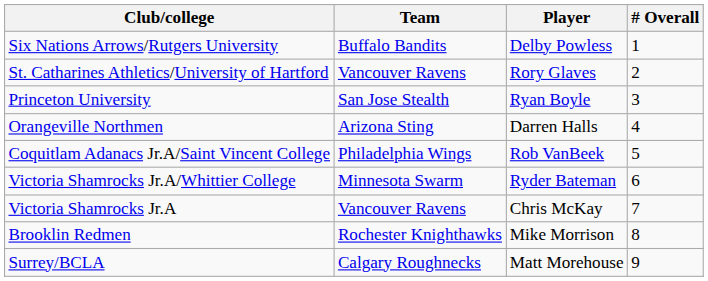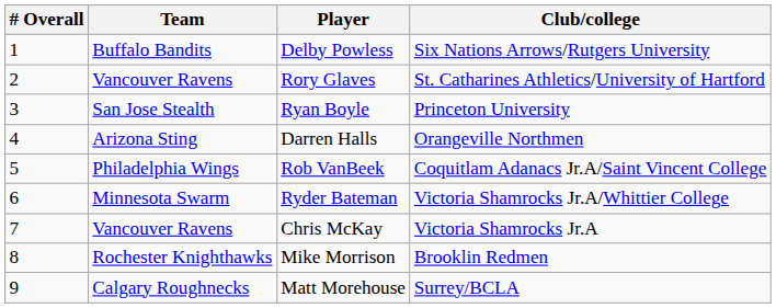columns swapped: # Overall <-> Club/college
